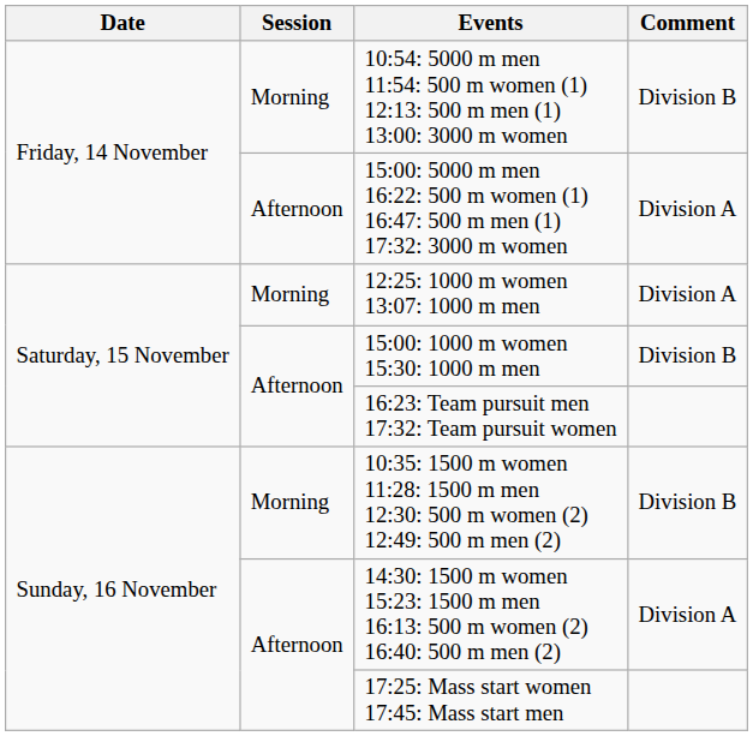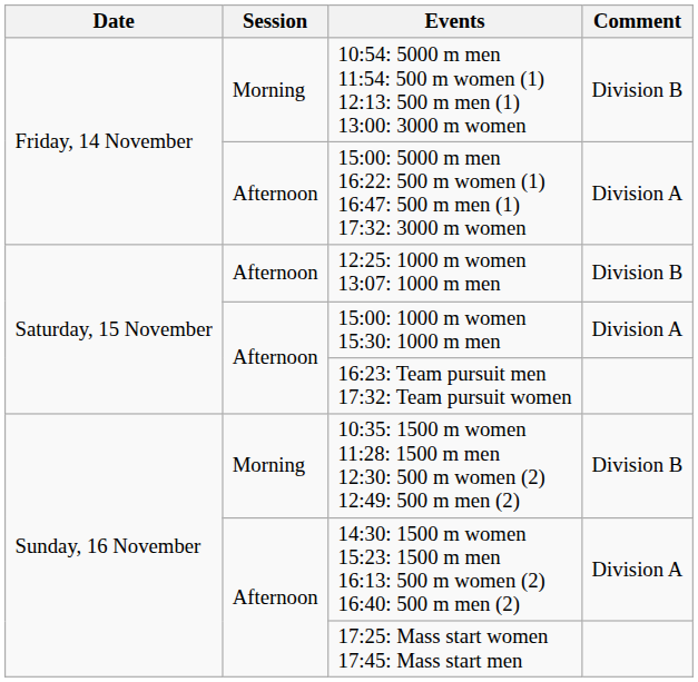12:25: 1000 m women 13:07: 1000 m men | Session: Morning -> Afternoon
12:25: 1000 m women 13:07: 1000 m men | Comment: Division A -> Division B
15:00: 1000 m women 15:30: 1000 m men | Comment: Division B -> Division A
